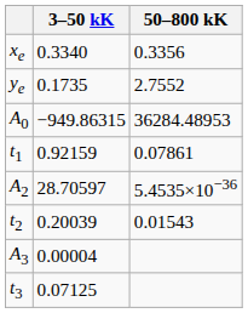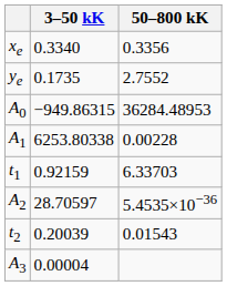+ row: A1 | 6253.80338 | 0.00228
t1 | 50–800 kK: 0.07861 -> 6.33703
- row: t3 | 0.07125
